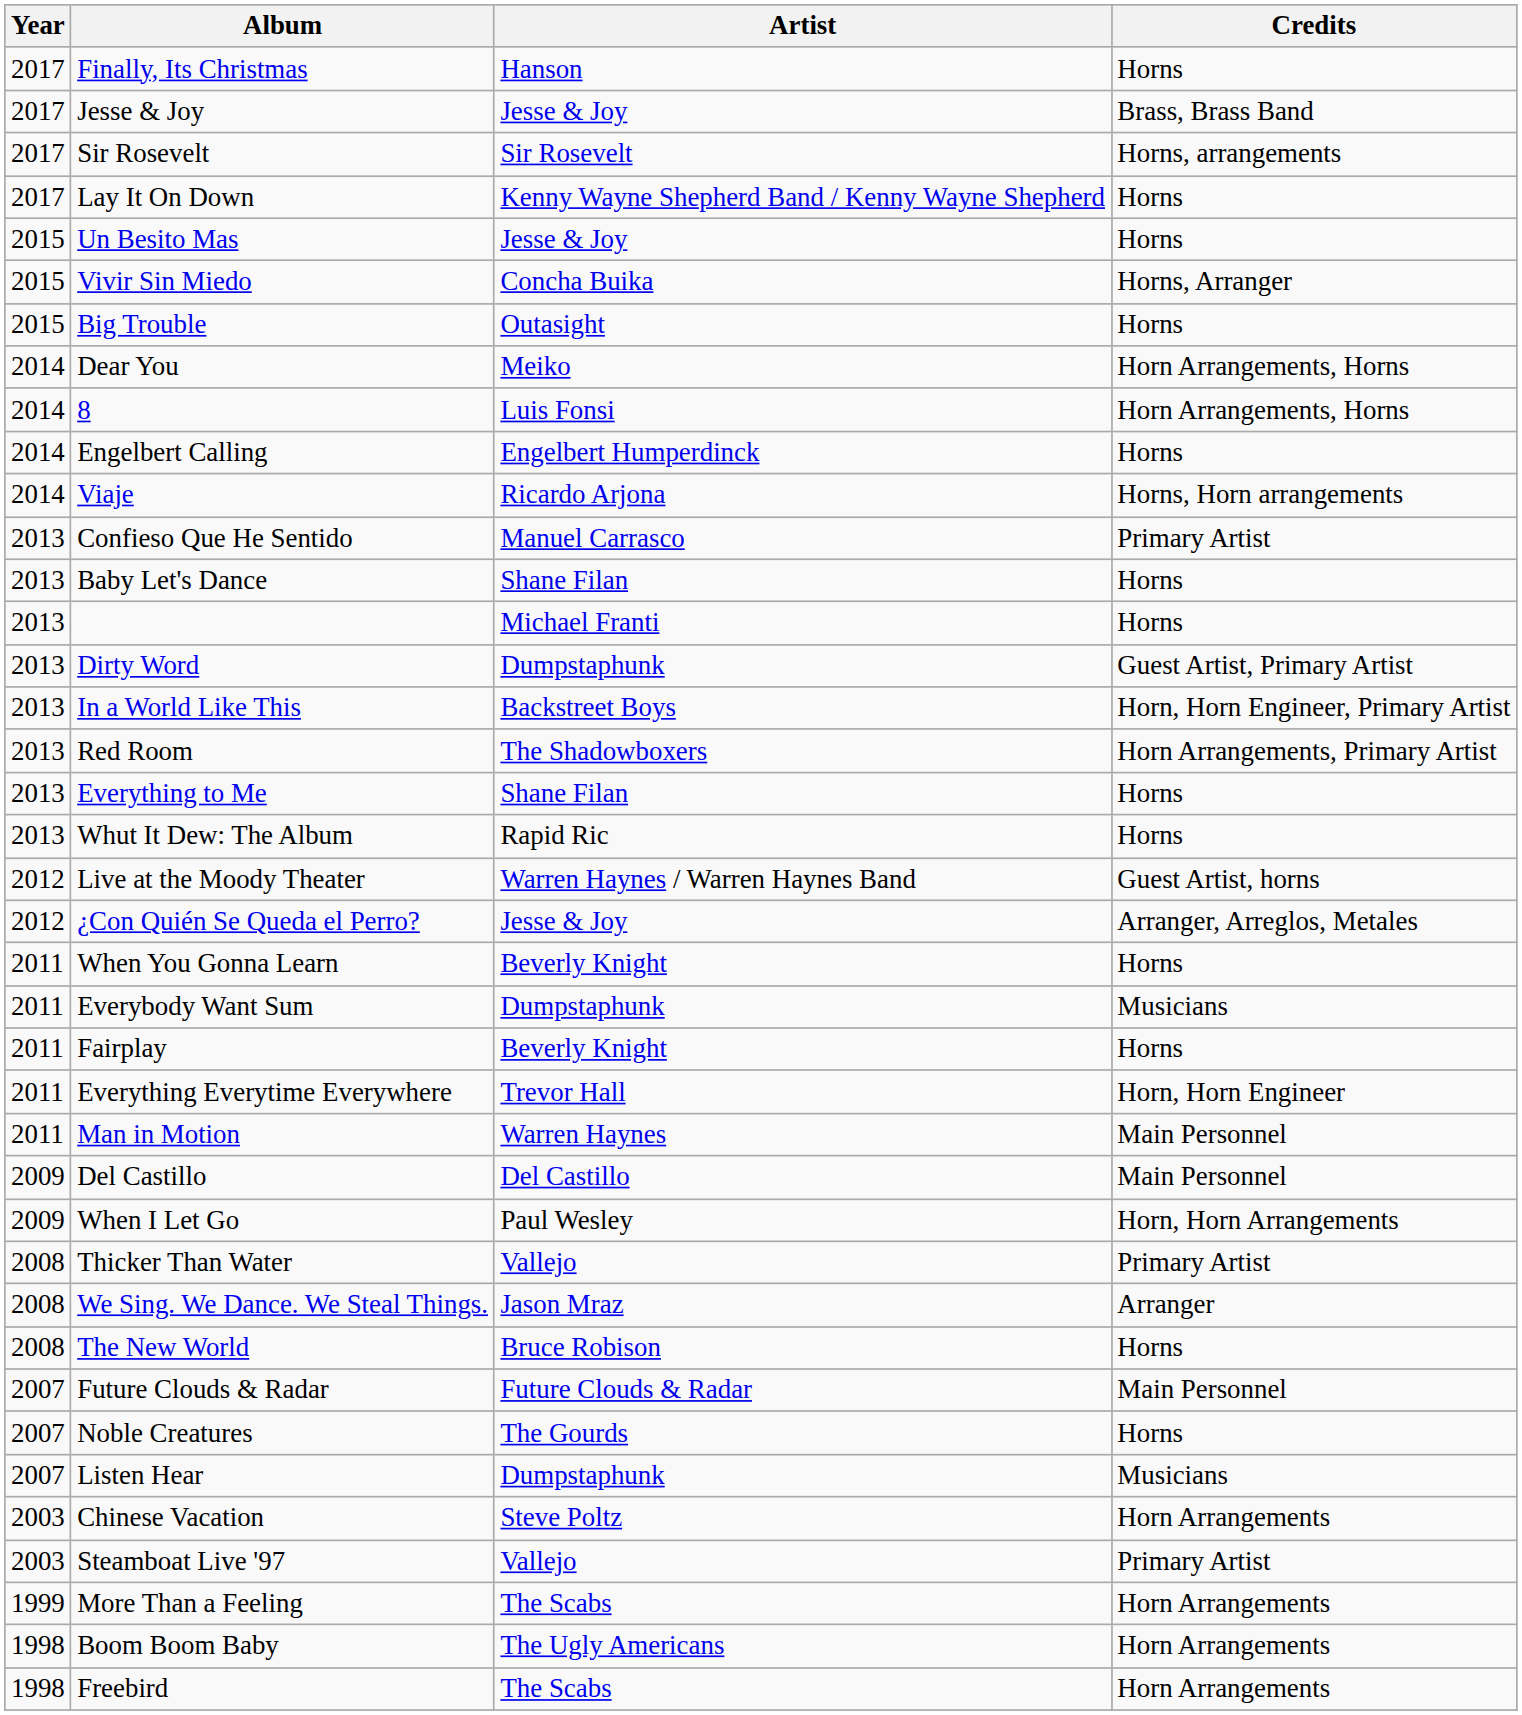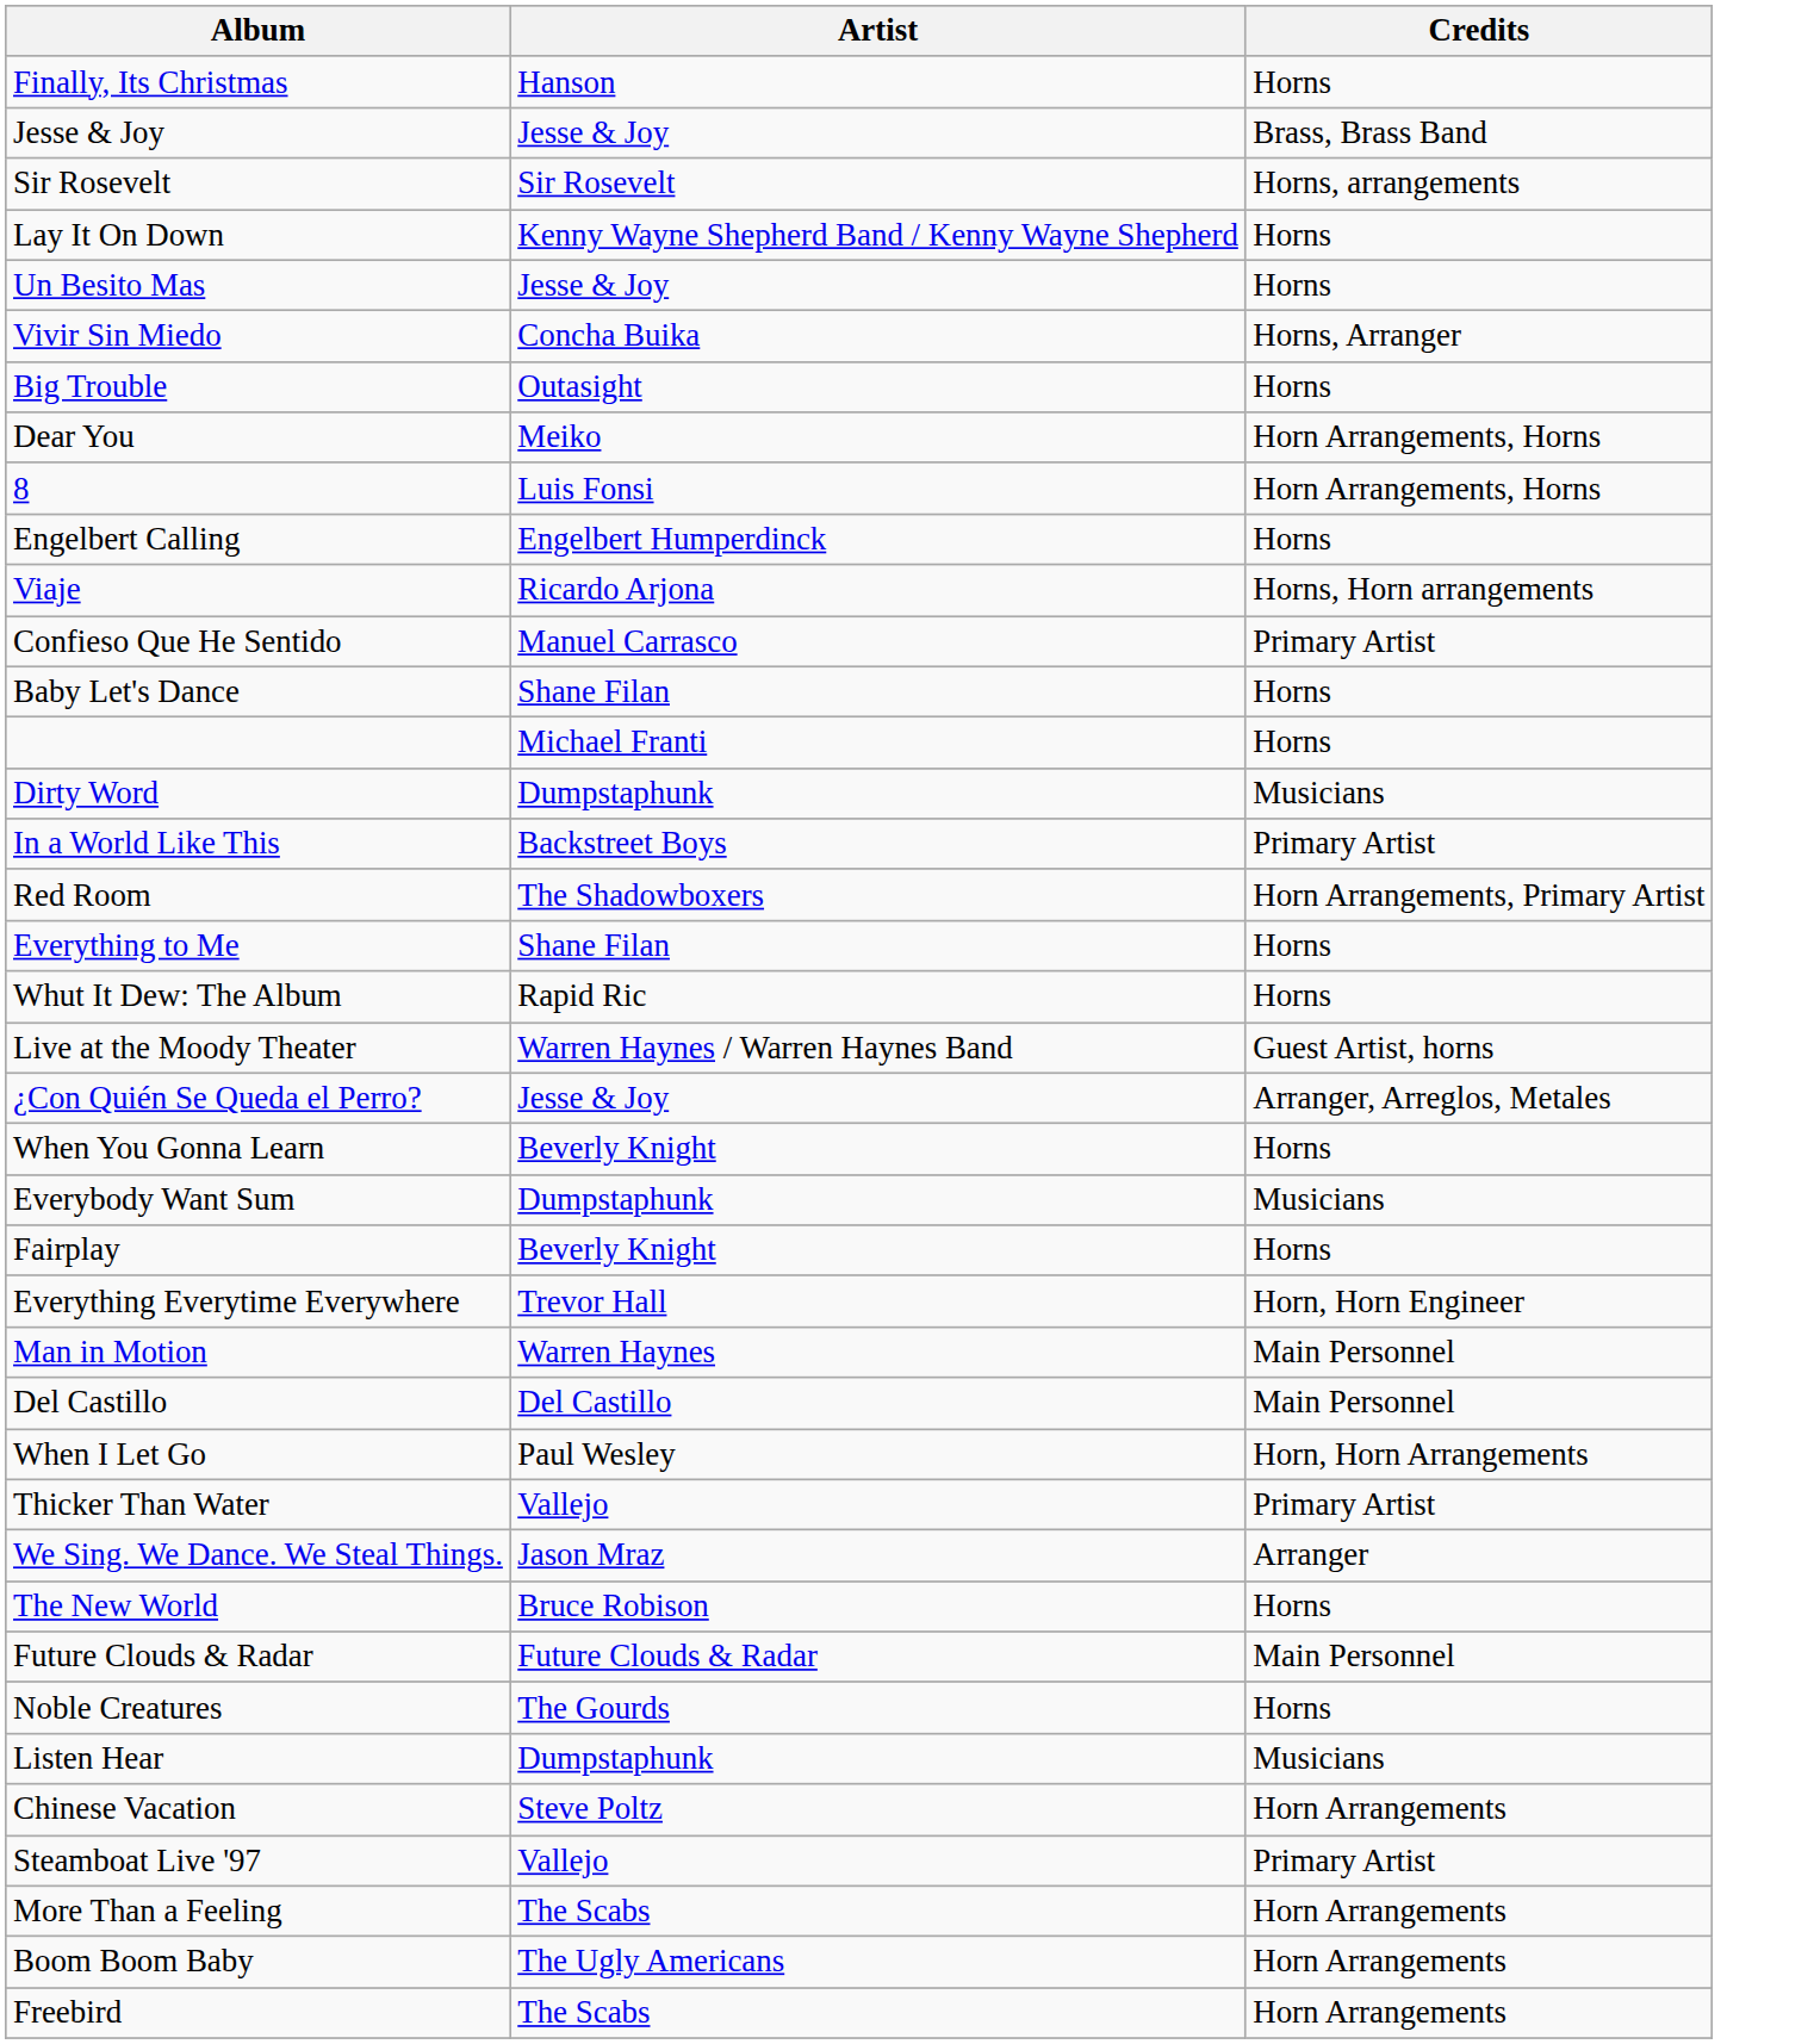- column: Year | 2017 | 2017 | 2017 | 2017 | 2015 | 2015 | 2015 | 2014 | 2014 | 2014 | 2014 | 2013 | 2013 | 2013 | 2013 | 2013 | 2013 | 2013 | 2013 | 2012 | 2012 | 2011 | 2011 | 2011 | 2011 | 2011 | 2009 | 2009 | 2008 | 2008 | 2008 | 2007 | 2007 | 2007 | 2003 | 2003 | 1999 | 1998 | 1998
Dirty Word | Credits: Guest Artist, Primary Artist -> Musicians
In a World Like This | Credits: Horn, Horn Engineer, Primary Artist -> Primary Artist
